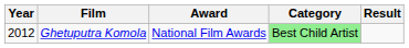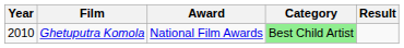Ghetuputra Komola | Year: 2012 -> 2010
